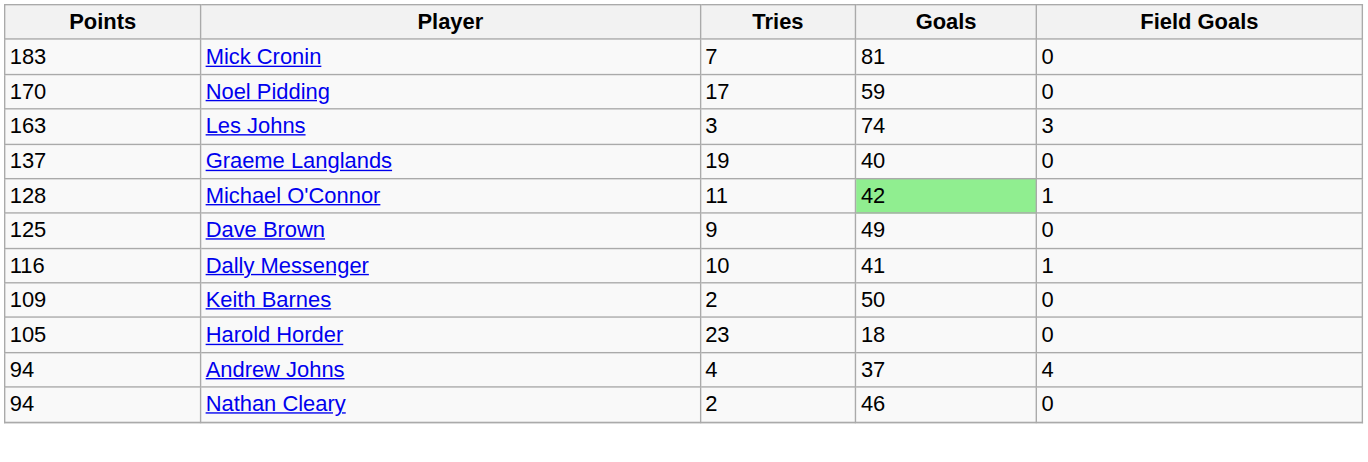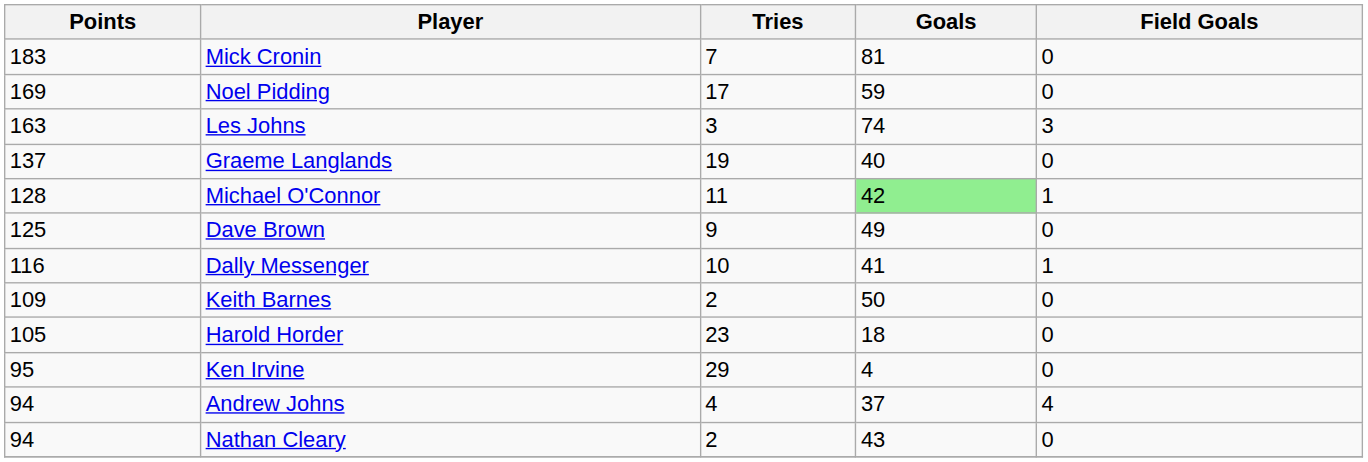Noel Pidding | Points: 170 -> 169
+ row: 95 | Ken Irvine | 29 | 4 | 0
Nathan Cleary | Goals: 46 -> 43
